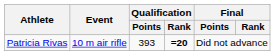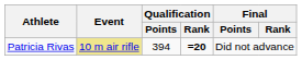Patricia Rivas | Event: no background -> khaki background
Patricia Rivas | Qualification / Points: 393 -> 394
